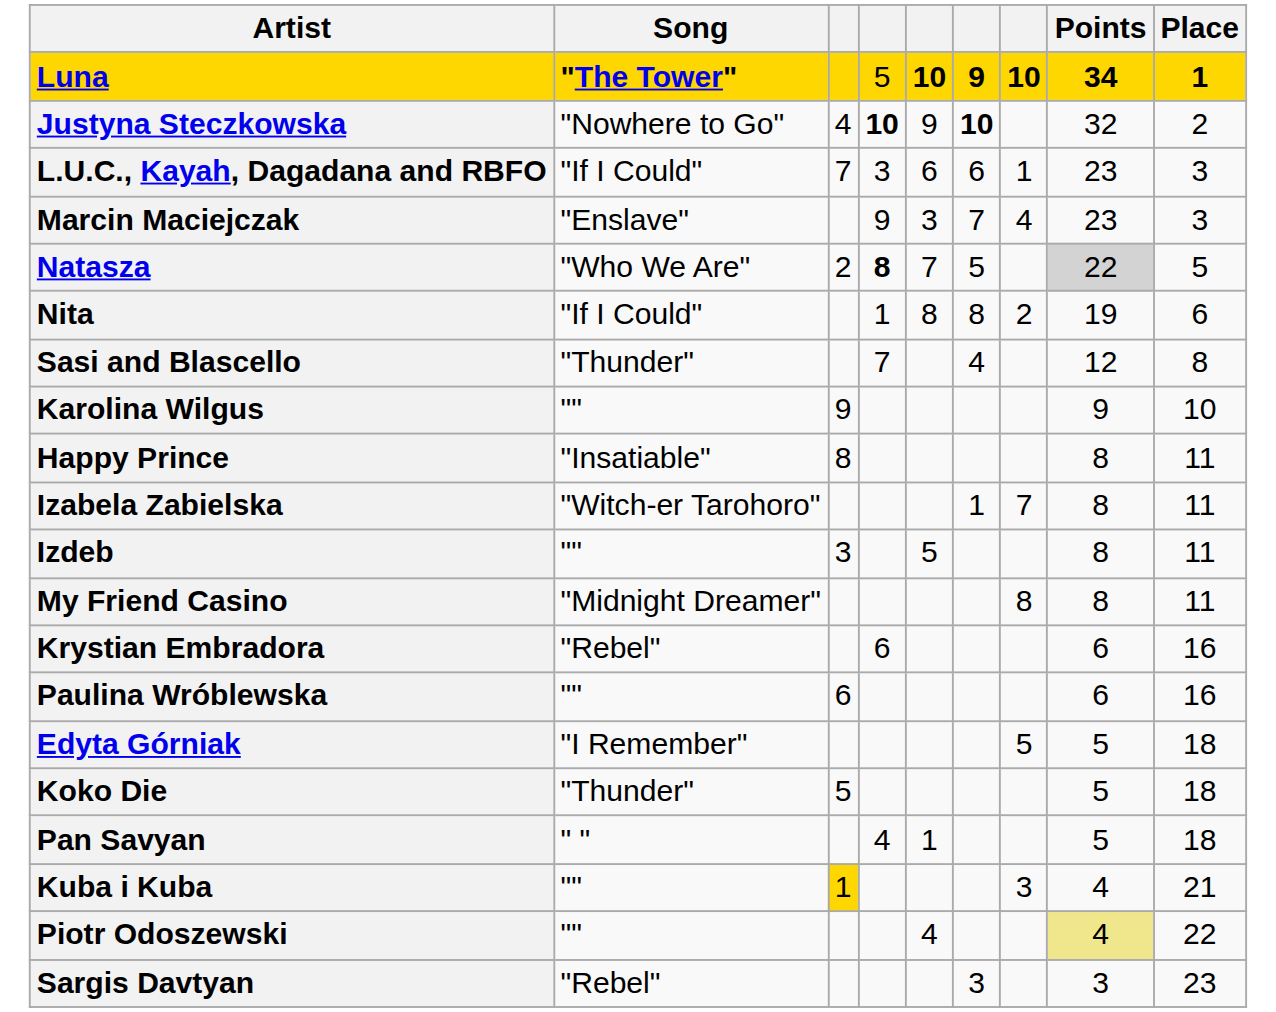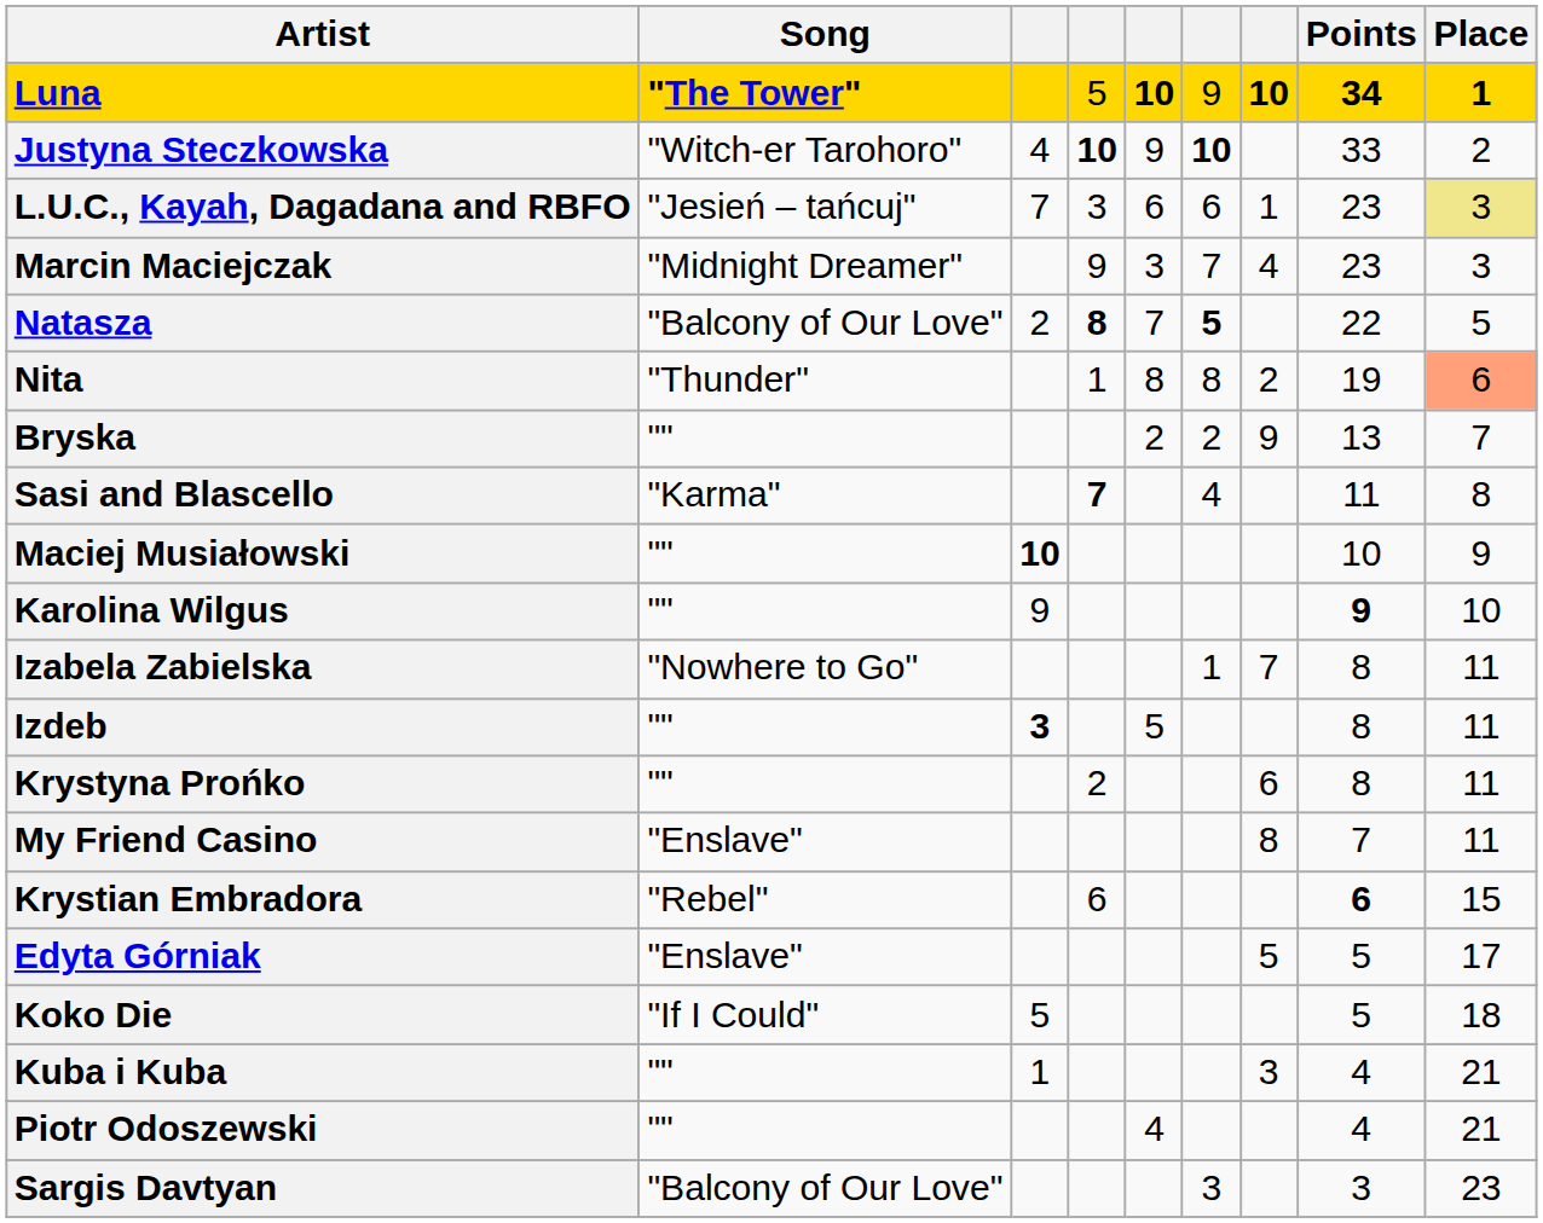Luna | column 6: bold -> normal
Justyna Steczkowska | Song: "Nowhere to Go" -> "Witch-er Tarohoro"
Justyna Steczkowska | Points: 32 -> 33
L.U.C., Kayah, Dagadana and RBFO | Song: "If I Could" -> "Jesień – tańcuj"
L.U.C., Kayah, Dagadana and RBFO | Place: no background -> khaki background
Marcin Maciejczak | Song: "Enslave" -> "Midnight Dreamer"
Natasza | Song: "Who We Are" -> "Balcony of Our Love"
Natasza | column 6: normal -> bold
Natasza | Points: lightgrey background -> no background
Nita | Song: "If I Could" -> "Thunder"
Nita | Place: no background -> lightsalmon background
+ row: Bryska | "" | 2 | 2 | 9 | 13 | 7
Sasi and Blascello | Song: "Thunder" -> "Karma"
Sasi and Blascello | column 4: normal -> bold
Sasi and Blascello | Points: 12 -> 11
+ row: Maciej Musiałowski | "" | 10 | 10 | 9
Karolina Wilgus | Points: normal -> bold
- row: Happy Prince | "Insatiable" | 8 | 8 | 11
Izabela Zabielska | Song: "Witch-er Tarohoro" -> "Nowhere to Go"
Izdeb | column 3: normal -> bold
+ row: Krystyna Prońko | "" | 2 | 6 | 8 | 11
My Friend Casino | Song: "Midnight Dreamer" -> "Enslave"
My Friend Casino | Points: 8 -> 7
Krystian Embradora | Points: normal -> bold
Krystian Embradora | Place: 16 -> 15
- row: Paulina Wróblewska | "" | 6 | 6 | 16
Edyta Górniak | Song: "I Remember" -> "Enslave"
Edyta Górniak | Place: 18 -> 17
Koko Die | Song: "Thunder" -> "If I Could"
- row: Pan Savyan | " " | 4 | 1 | 5 | 18
Kuba i Kuba | column 3: gold background -> no background
Piotr Odoszewski | Points: khaki background -> no background
Piotr Odoszewski | Place: 22 -> 21
Sargis Davtyan | Song: "Rebel" -> "Balcony of Our Love"
